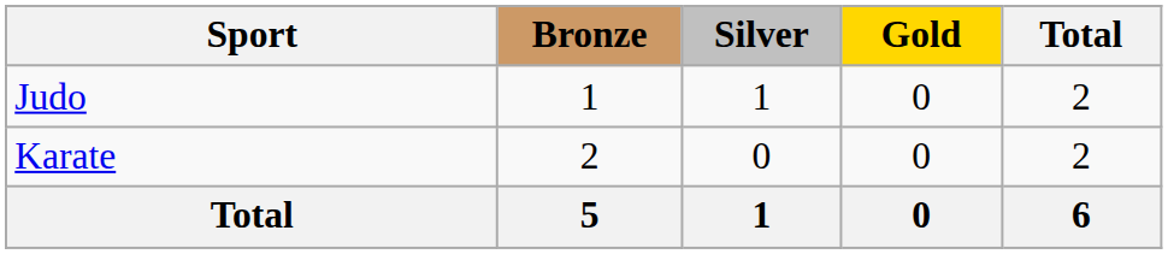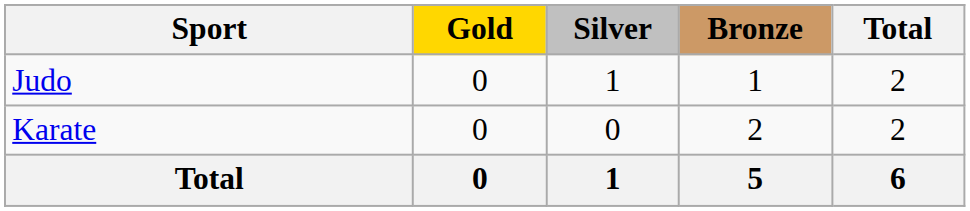columns swapped: Gold <-> Bronze
